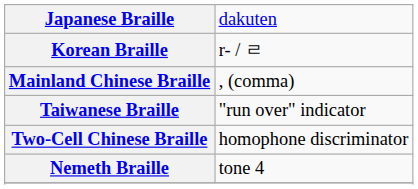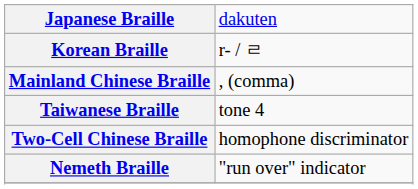Taiwanese Braille | column 2: "run over" indicator -> tone 4
Nemeth Braille | column 2: tone 4 -> "run over" indicator
